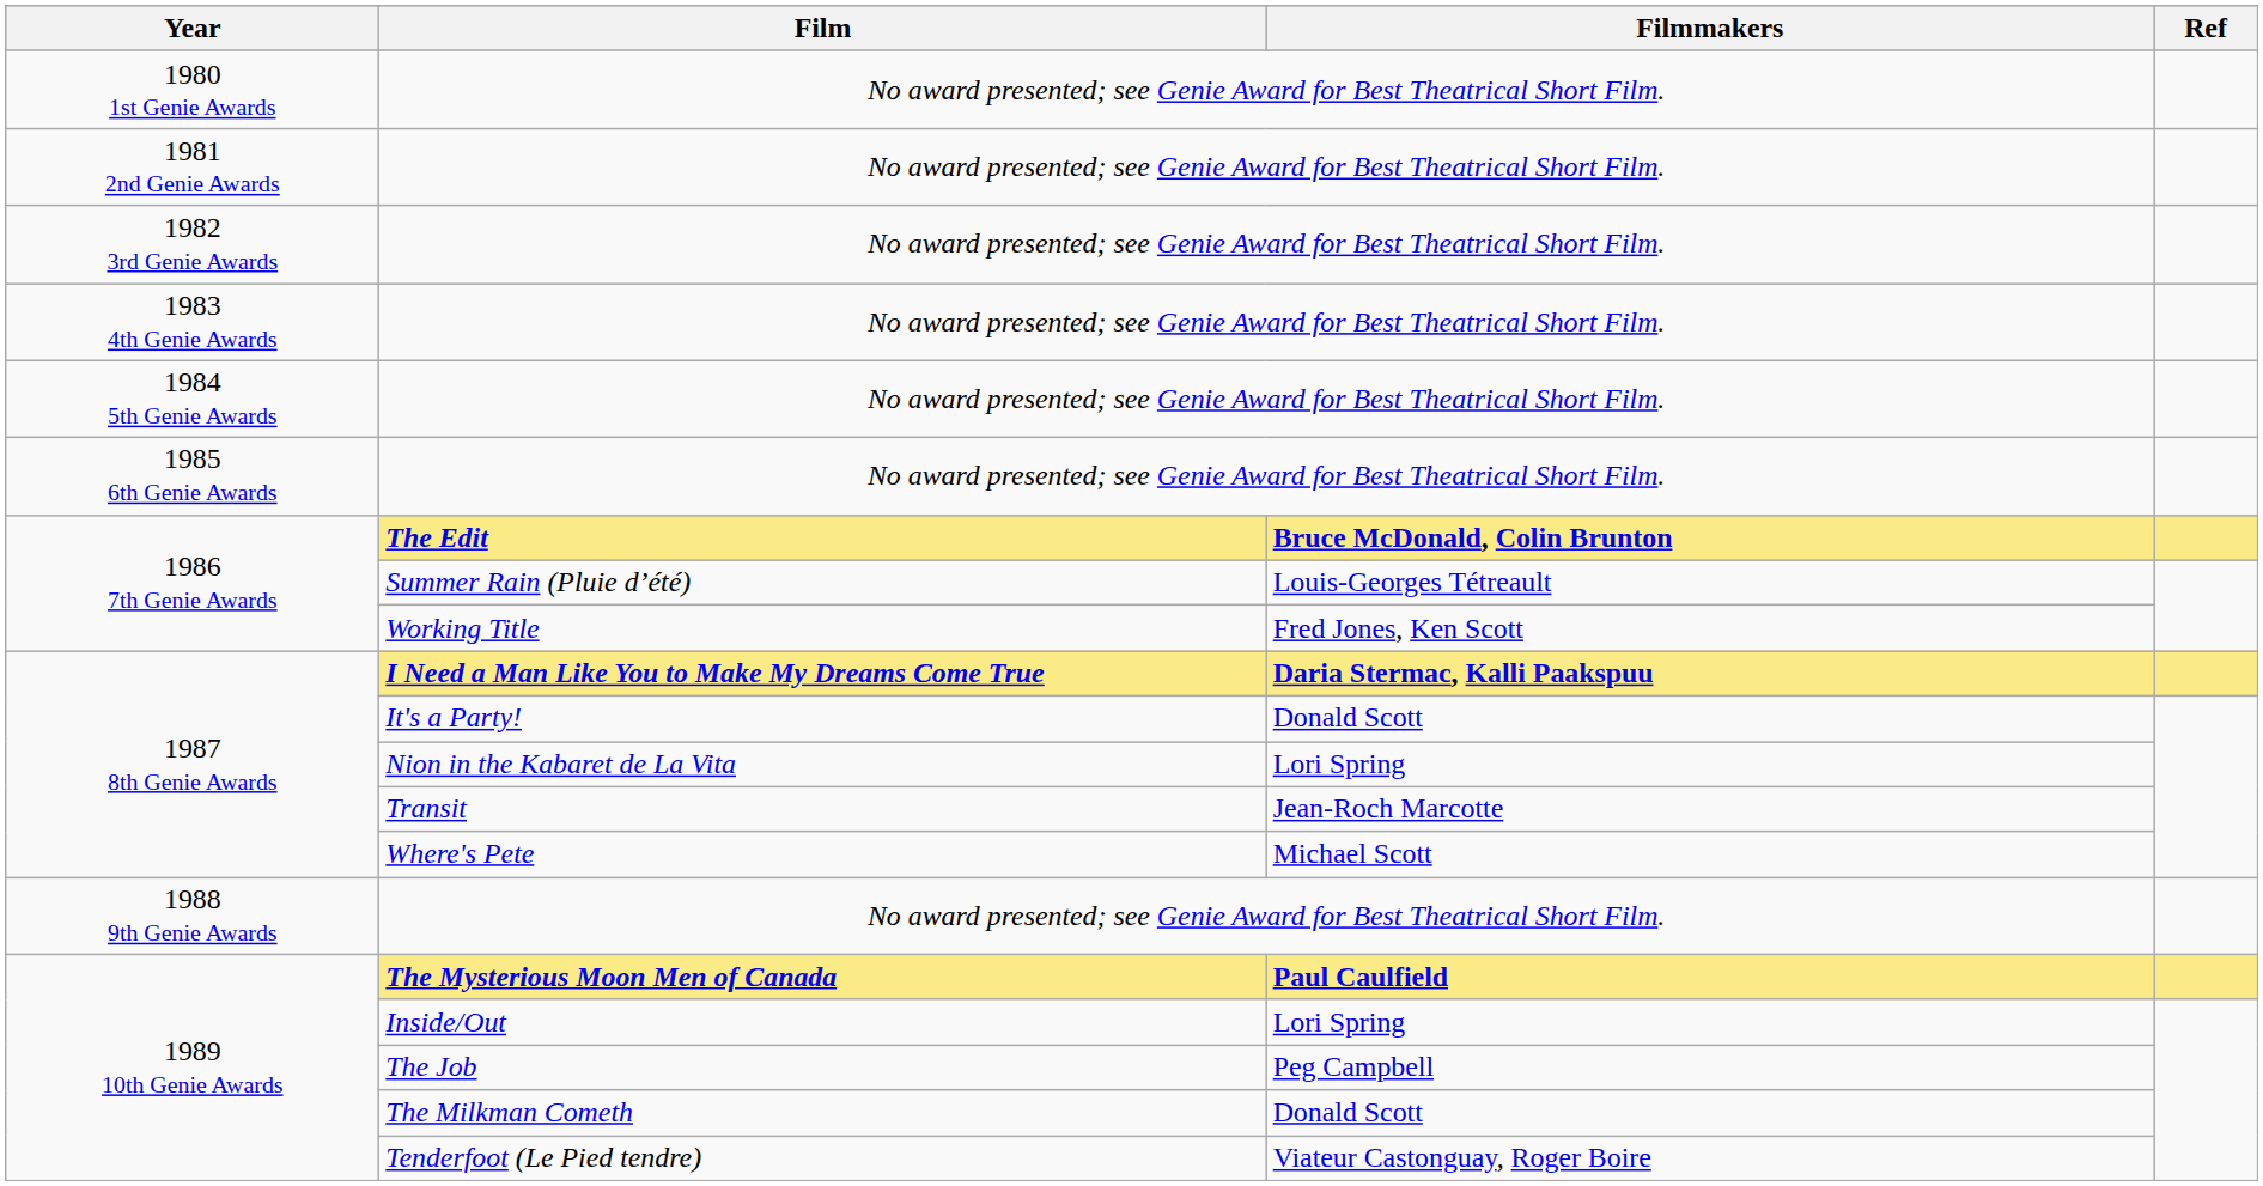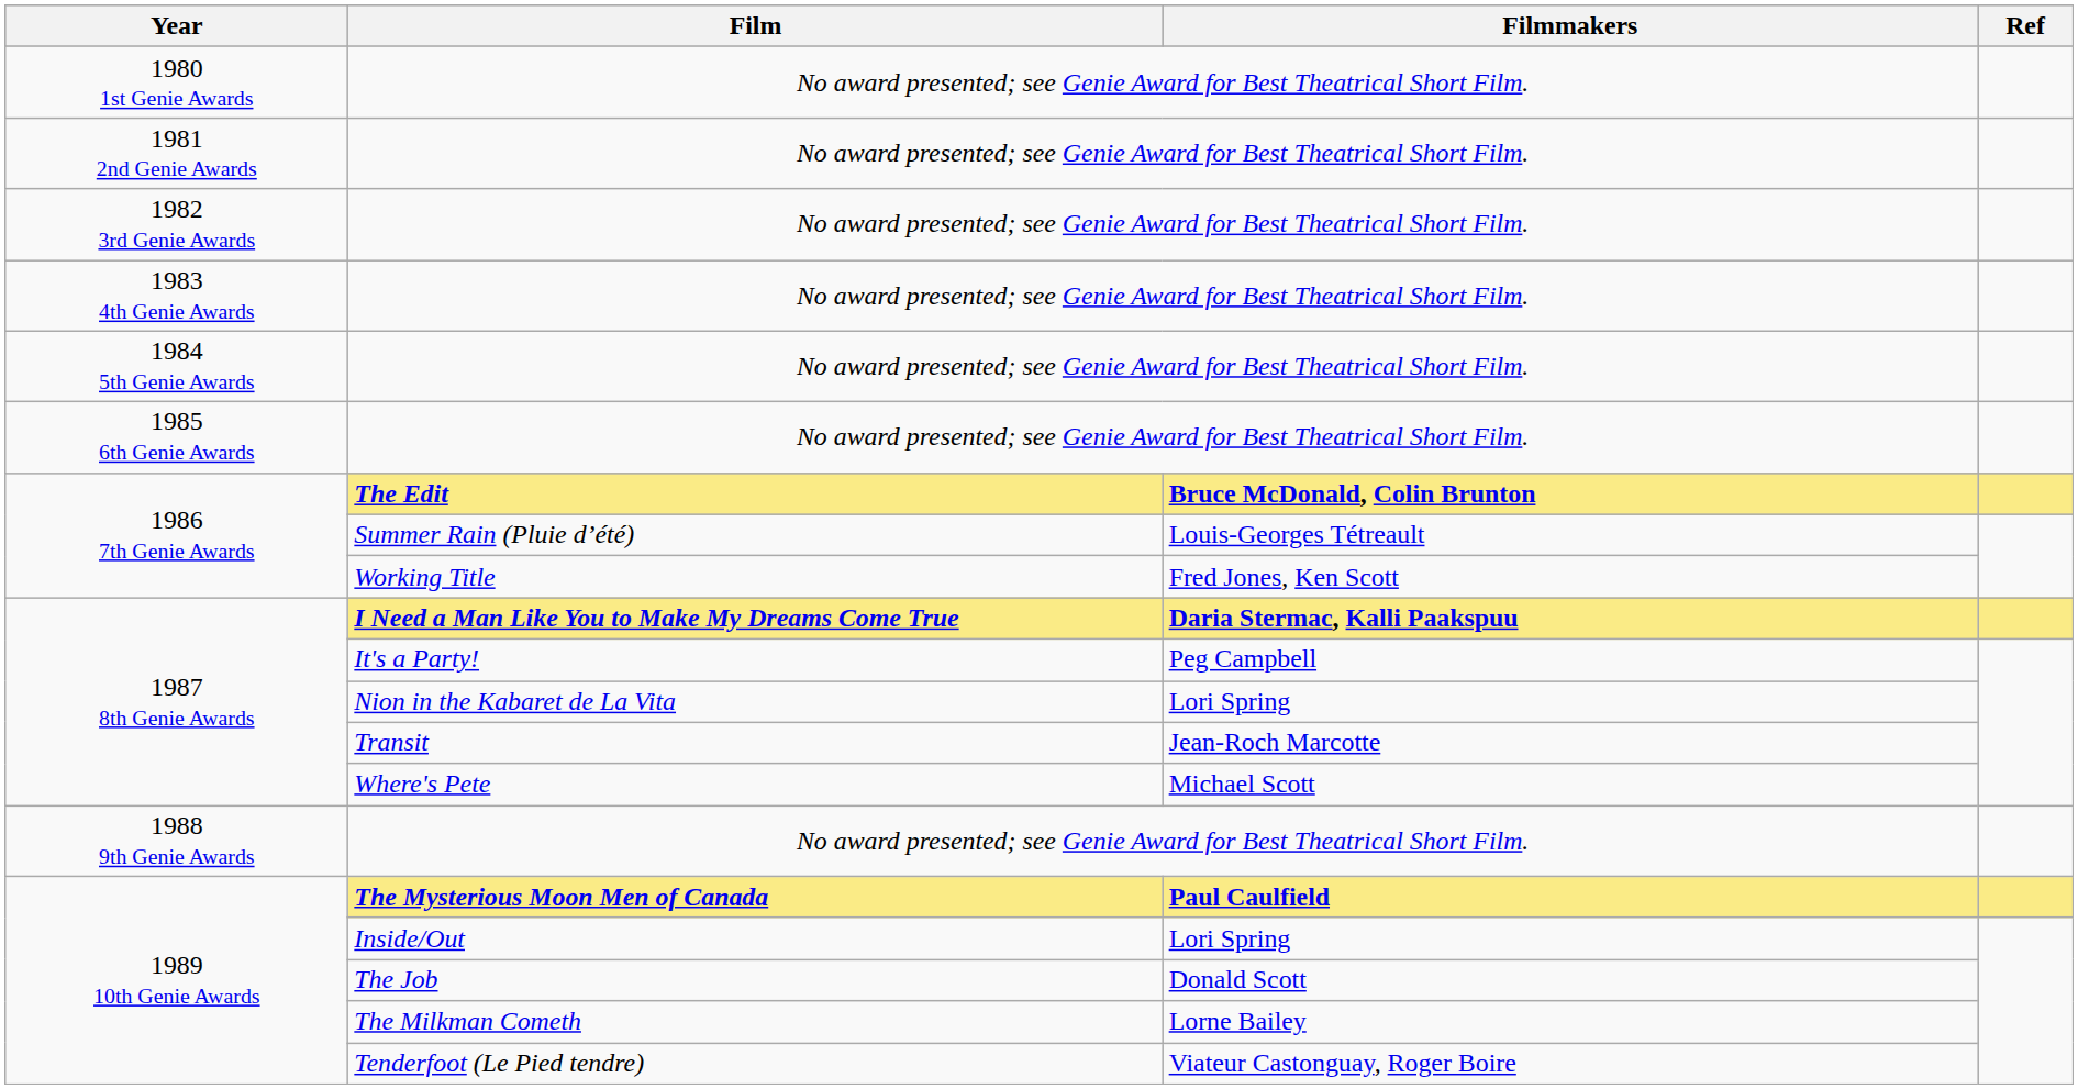It's a Party! | Filmmakers: Donald Scott -> Peg Campbell
The Job | Filmmakers: Peg Campbell -> Donald Scott
The Milkman Cometh | Filmmakers: Donald Scott -> Lorne Bailey
